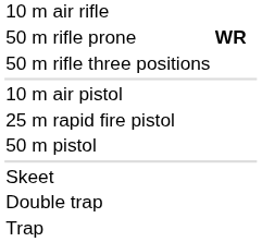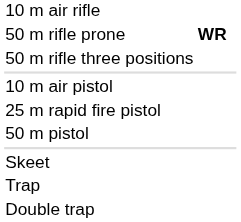rows swapped: Trap <-> Double trap
